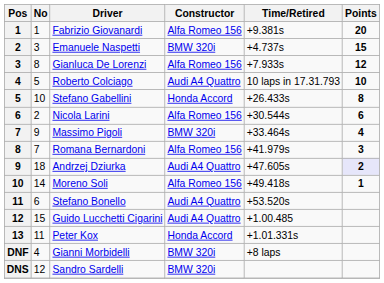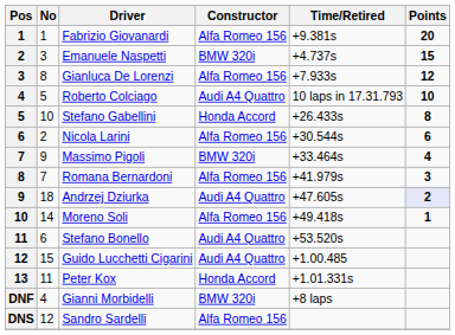Sandro Sardelli | Constructor: BMW 320i -> Alfa Romeo 156
